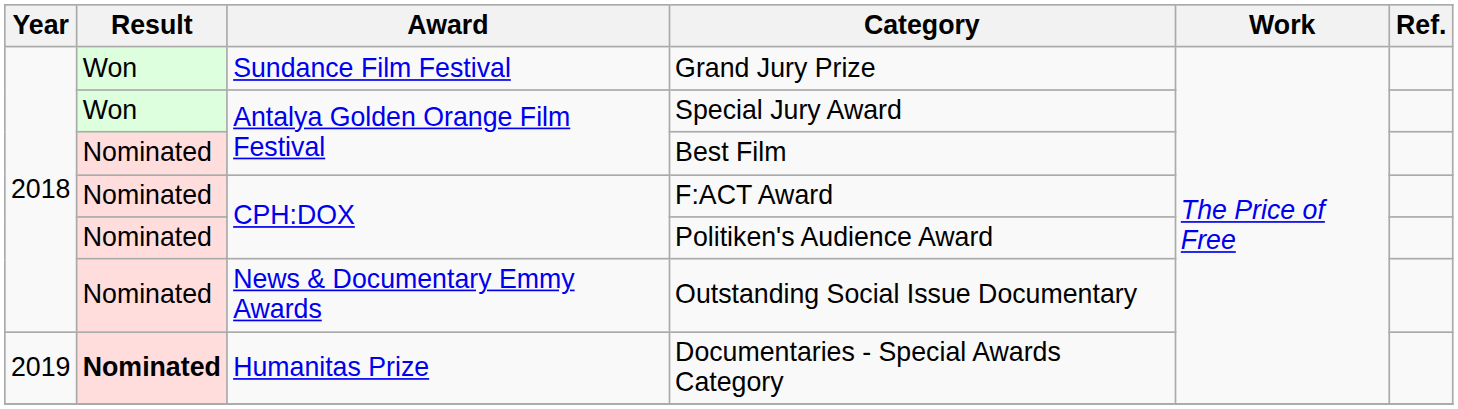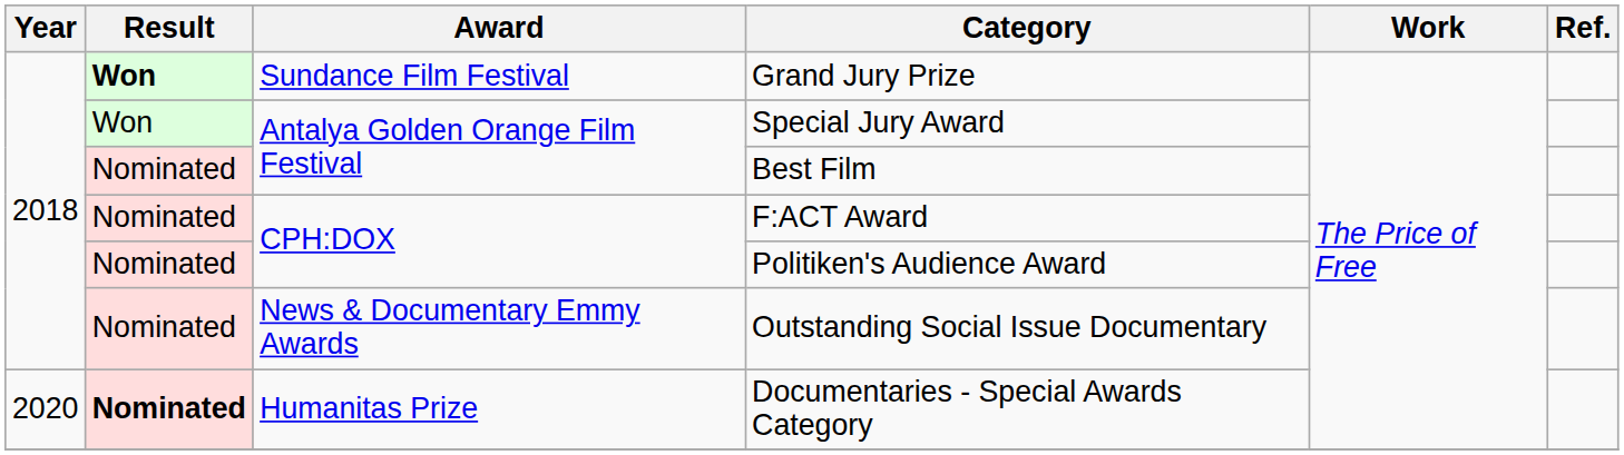Grand Jury Prize | Result: normal -> bold
Documentaries - Special Awards Category | Year: 2019 -> 2020
